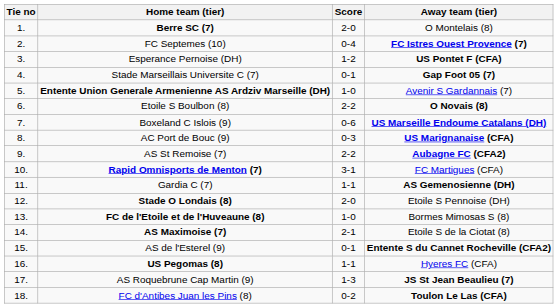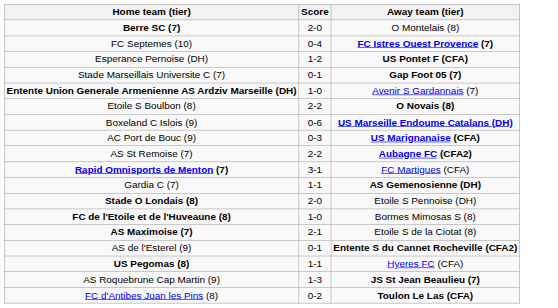- column: Tie no | 1. | 2. | 3. | 4. | 5. | 6. | 7. | 8. | 9. | 10. | 11. | 12. | 13. | 14. | 15. | 16. | 17. | 18.
